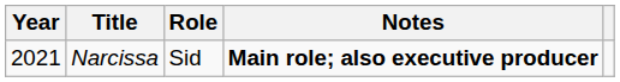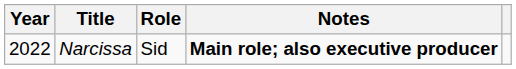Narcissa | Year: 2021 -> 2022
